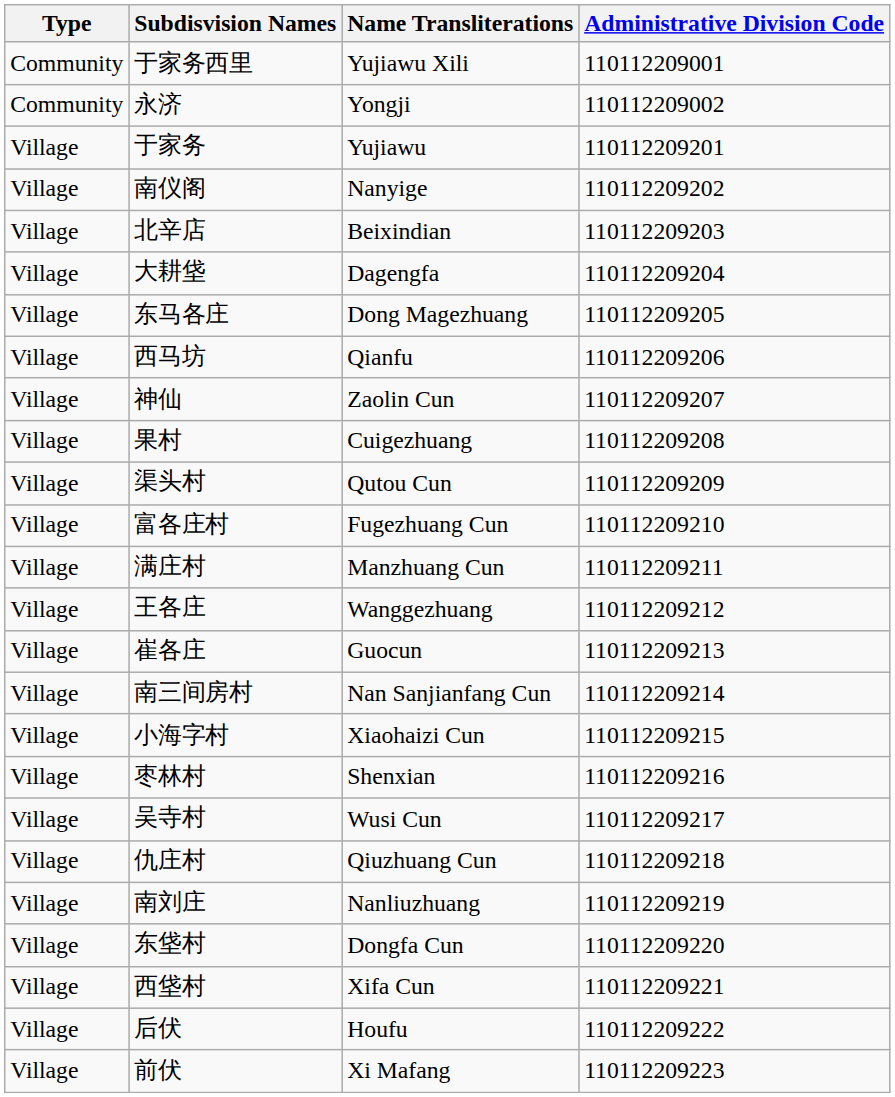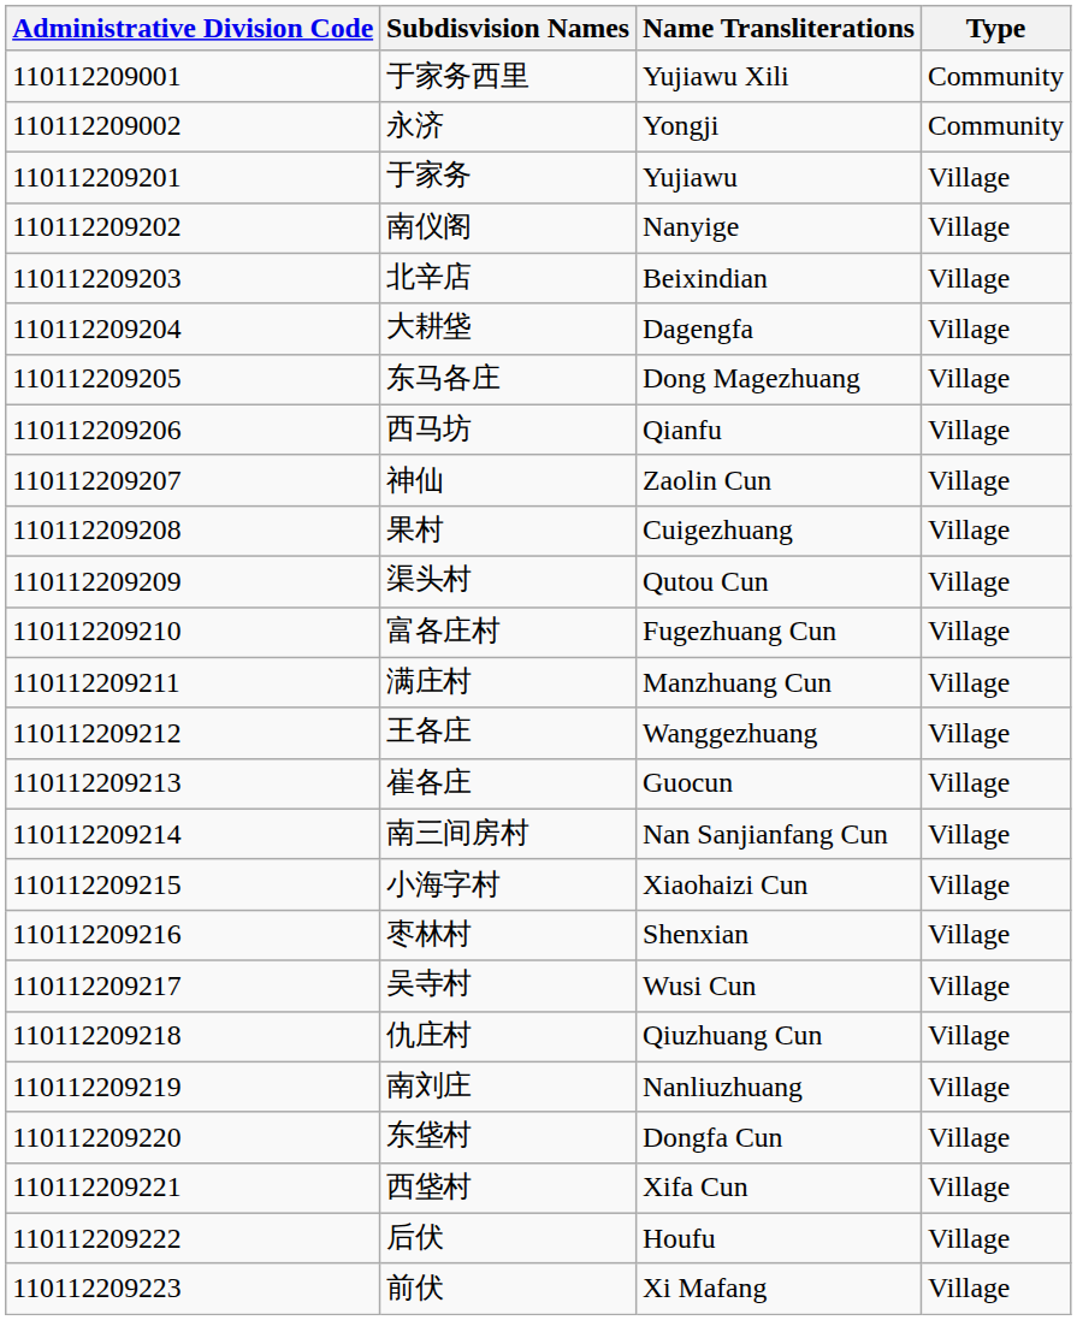columns swapped: Administrative Division Code <-> Type
